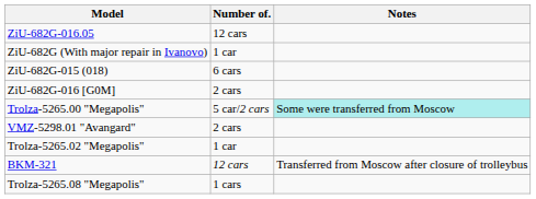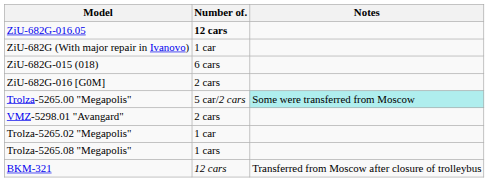ZiU-682G-016.05 | Number of.: normal -> bold
rows swapped: Trolza-5265.08 "Megapolis" <-> BKM-321
